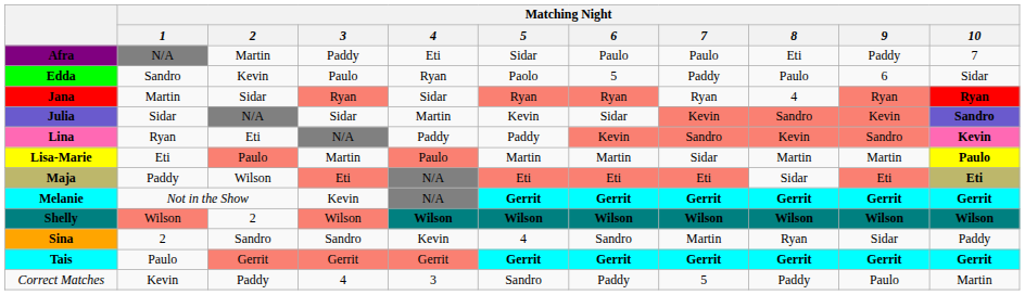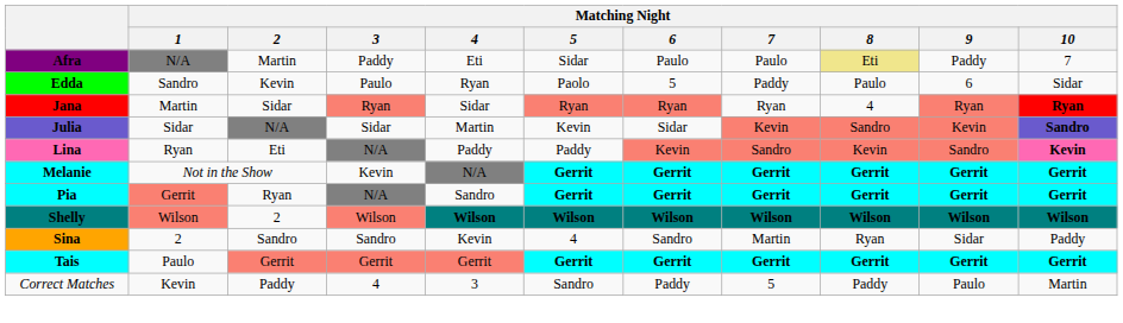Afra | Matching Night / 8: no background -> khaki background
- row: Lisa-Marie | Eti | Paulo | Martin | Paulo | Martin | Martin | Sidar | Martin | Martin | Paulo
- row: Maja | Paddy | Wilson | Eti | N/A | Eti | Eti | Eti | Sidar | Eti | Eti
+ row: Pia | Gerrit | Ryan | N/A | Sandro | Gerrit | Gerrit | Gerrit | Gerrit | Gerrit | Gerrit
